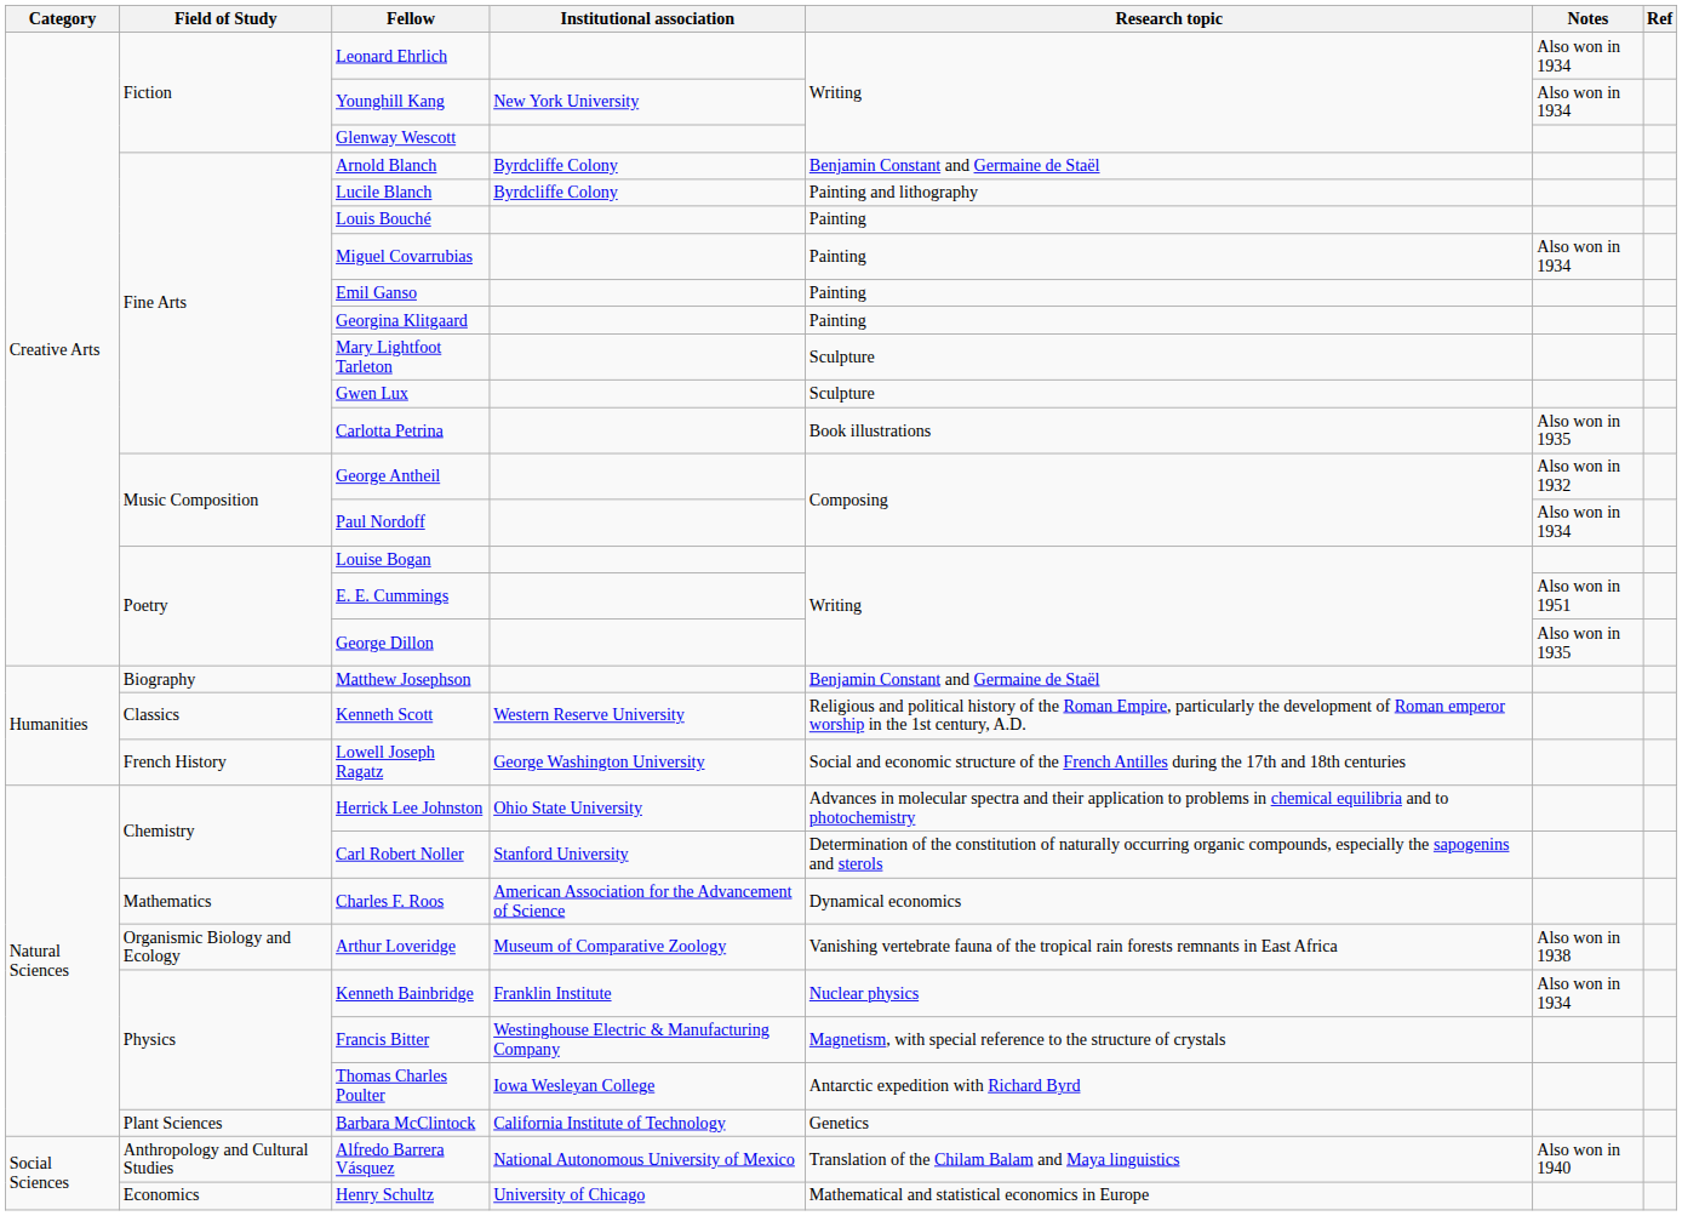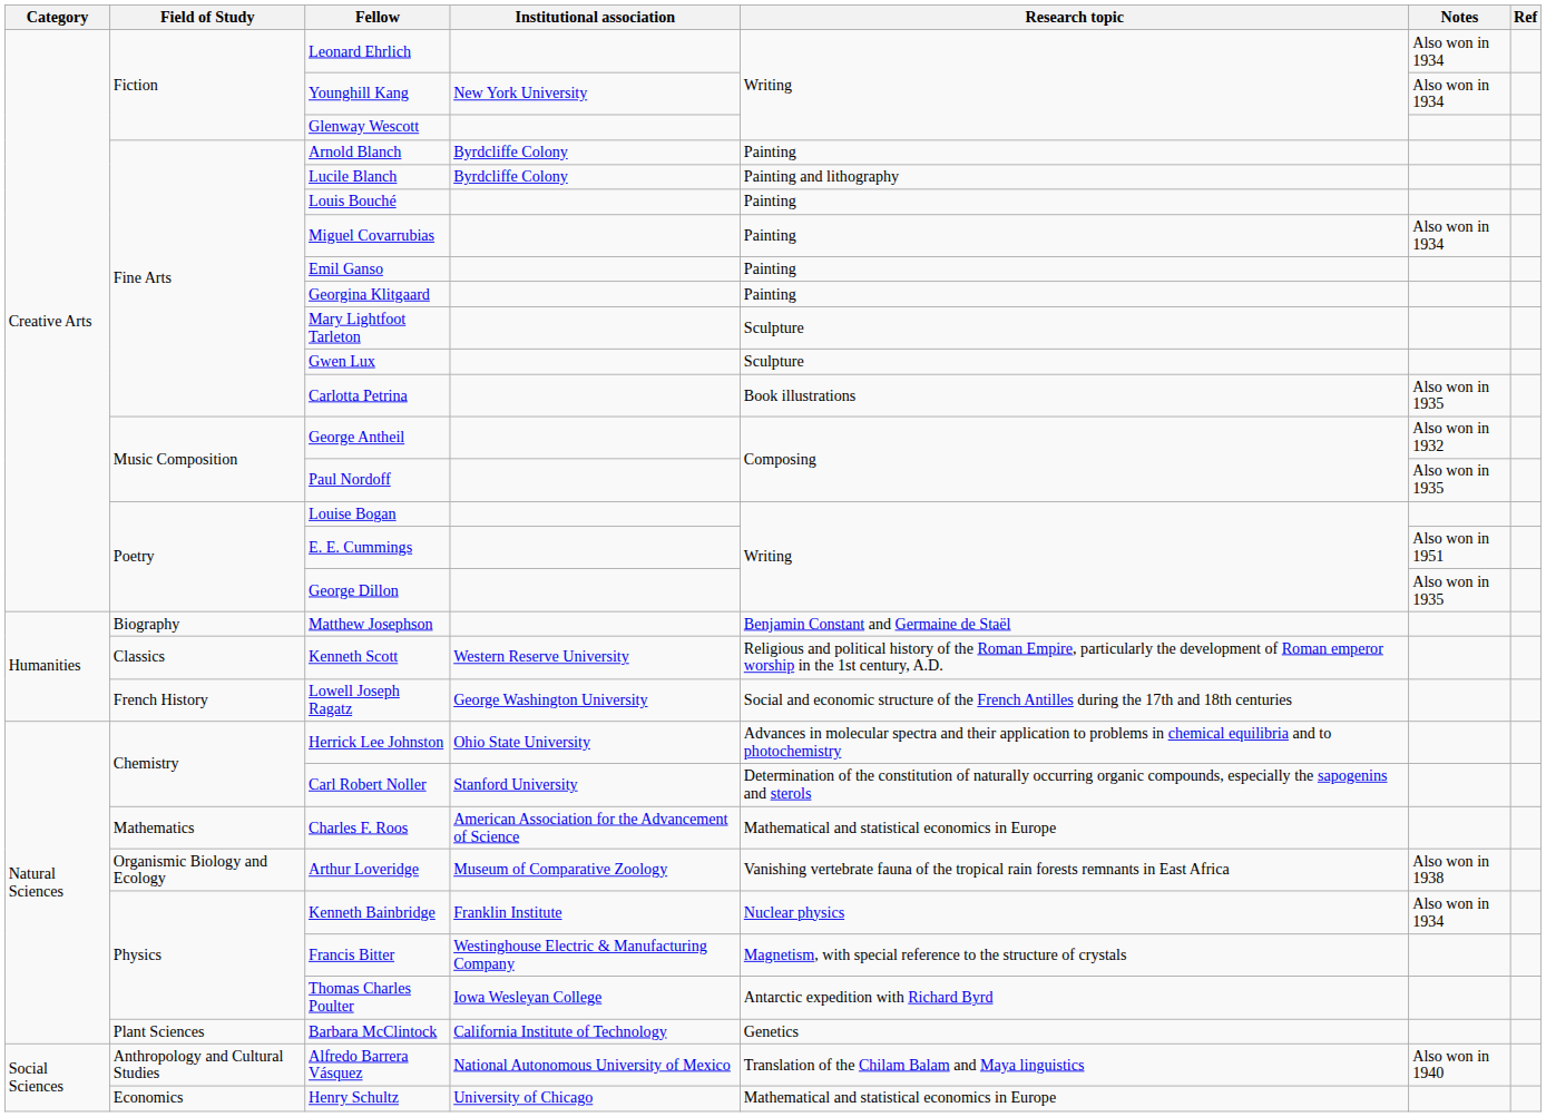Arnold Blanch | Research topic: Benjamin Constant and Germaine de Staël -> Painting
Paul Nordoff | Notes: Also won in 1934 -> Also won in 1935
Charles F. Roos | Research topic: Dynamical economics -> Mathematical and statistical economics in Europe
